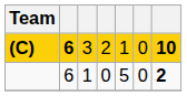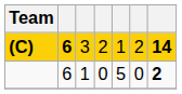(C) | column 6: 0 -> 2
(C) | column 7: 10 -> 14
